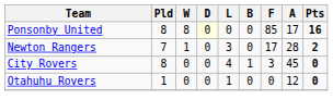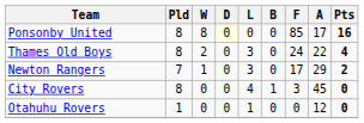+ row: Thames Old Boys | 8 | 2 | 0 | 3 | 0 | 24 | 22 | 4
Newton Rangers | A: 28 -> 29
